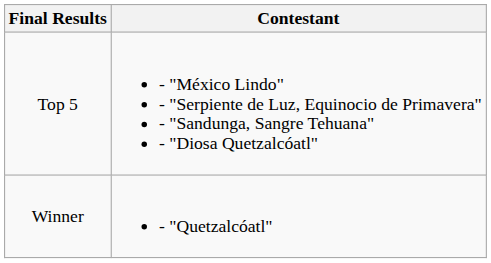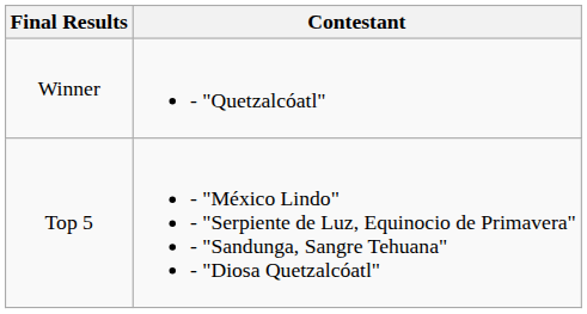rows swapped: Winner <-> Top 5
